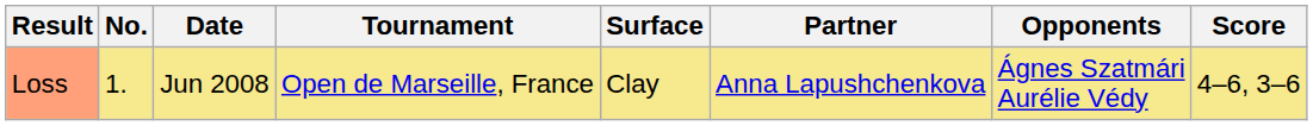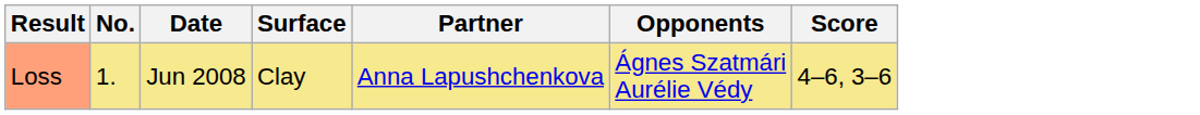- column: Tournament | Open de Marseille, France
